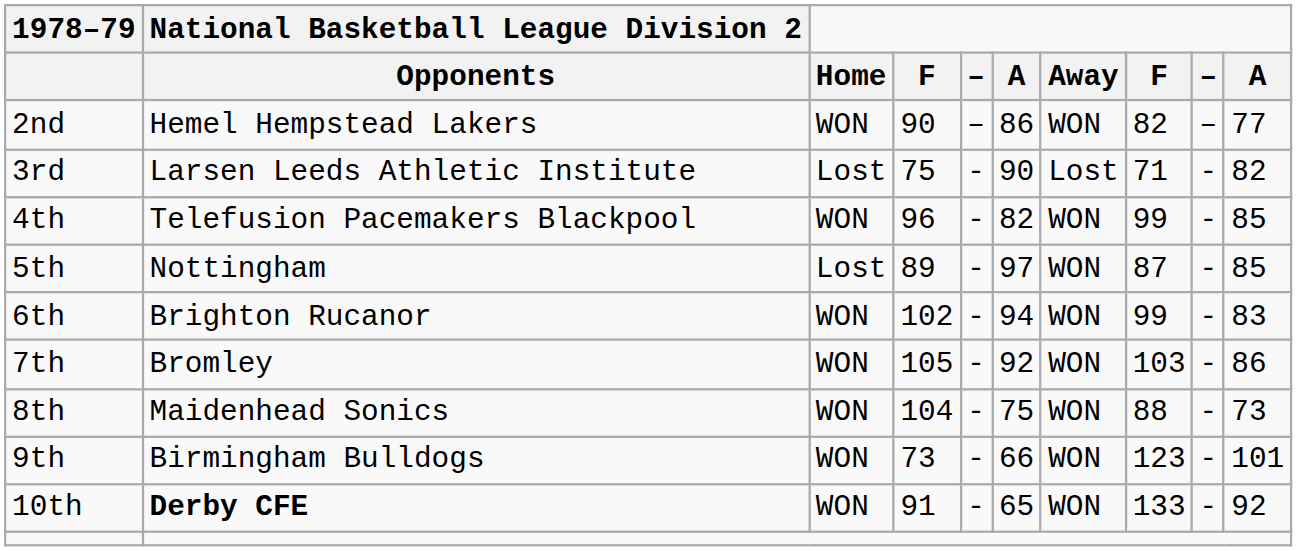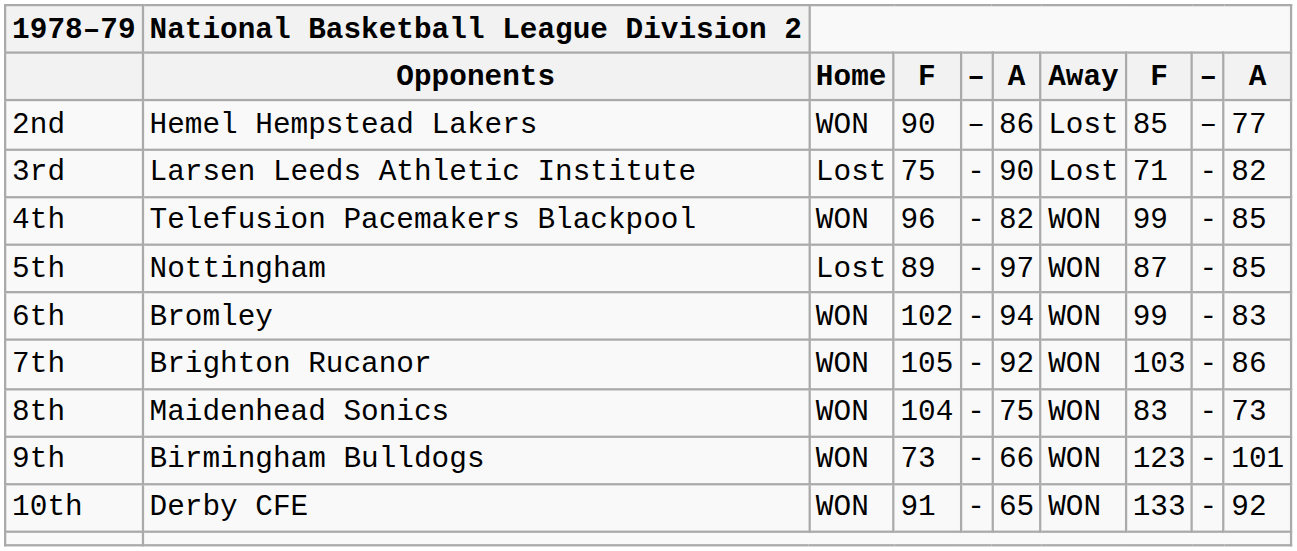2nd | Away: WON -> Lost
2nd | column 8: 82 -> 85
6th | National Basketball League Division 2 / Opponents: Brighton Rucanor -> Bromley
7th | National Basketball League Division 2 / Opponents: Bromley -> Brighton Rucanor
8th | column 8: 88 -> 83
10th | National Basketball League Division 2 / Opponents: bold -> normal
